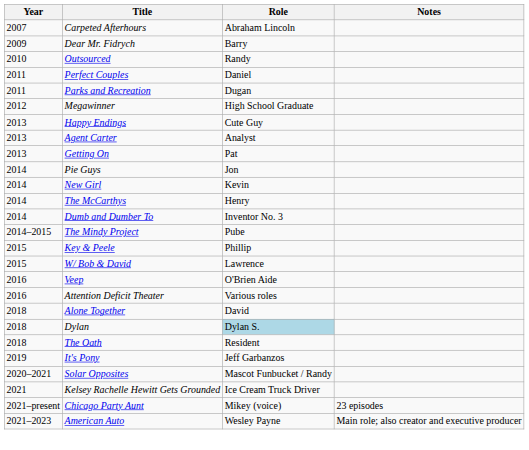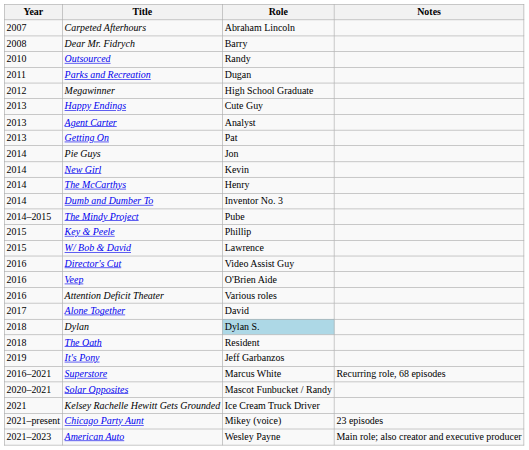Dear Mr. Fidrych | Year: 2009 -> 2008
- row: 2011 | Perfect Couples | Daniel
+ row: 2016 | Director's Cut | Video Assist Guy
Alone Together | Year: 2018 -> 2017
+ row: 2016–2021 | Superstore | Marcus White | Recurring role, 68 episodes
